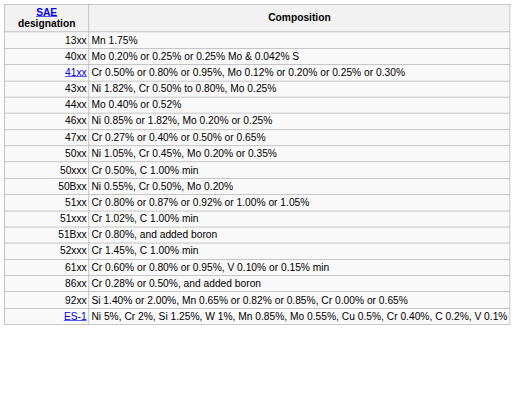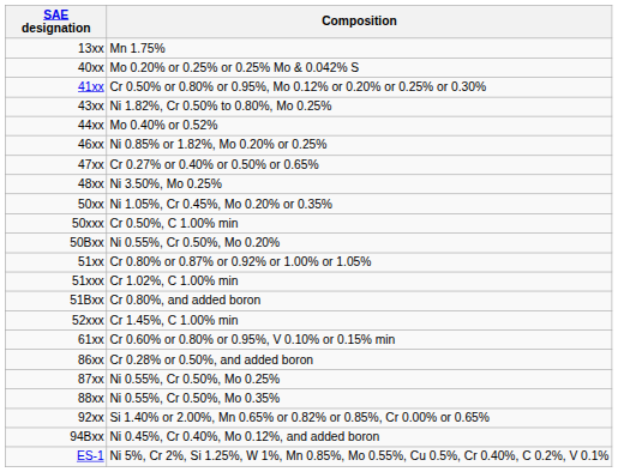+ row: 48xx | Ni 3.50%, Mo 0.25%
+ row: 87xx | Ni 0.55%, Cr 0.50%, Mo 0.25%
+ row: 88xx | Ni 0.55%, Cr 0.50%, Mo 0.35%
+ row: 94Bxx | Ni 0.45%, Cr 0.40%, Mo 0.12%, and added boron
